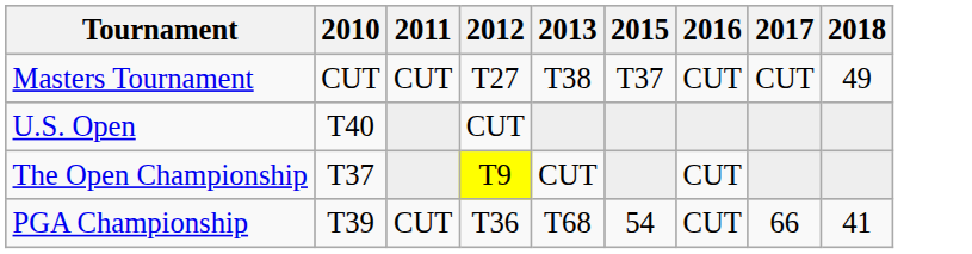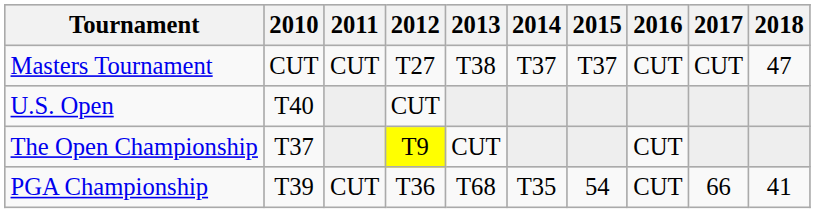+ column: 2014 | T37 | T35
Masters Tournament | 2018: 49 -> 47
